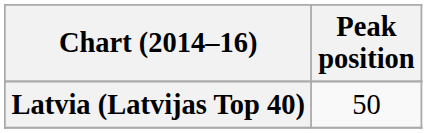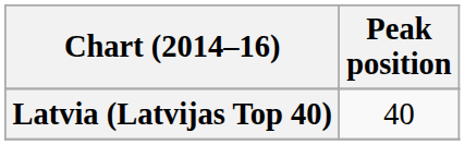Latvia (Latvijas Top 40) | Peak position: 50 -> 40
